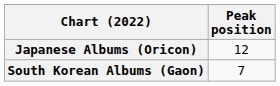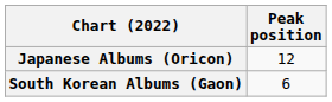South Korean Albums (Gaon) | Peak position: 7 -> 6
